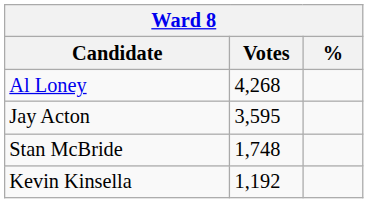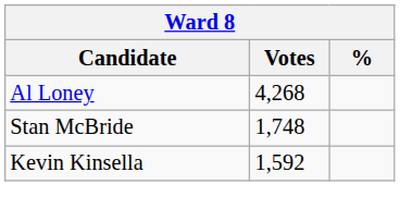- row: Jay Acton | 3,595
Kevin Kinsella | Votes: 1,192 -> 1,592
